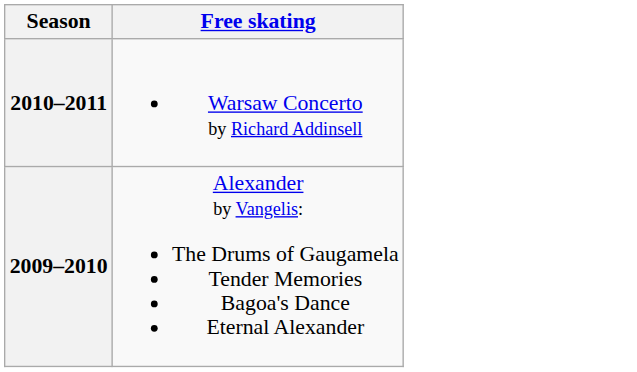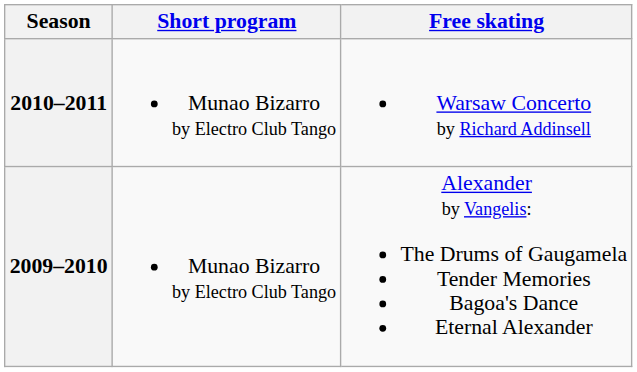+ column: Short program | Munao Bizarro by Electro Club Tango | Munao Bizarro by Electro Club Tango
